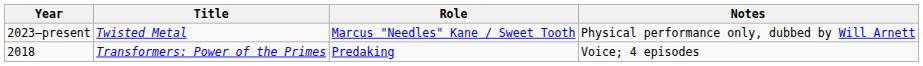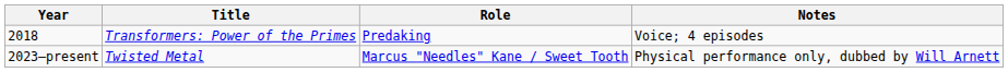rows swapped: 2018 <-> 2023–present
